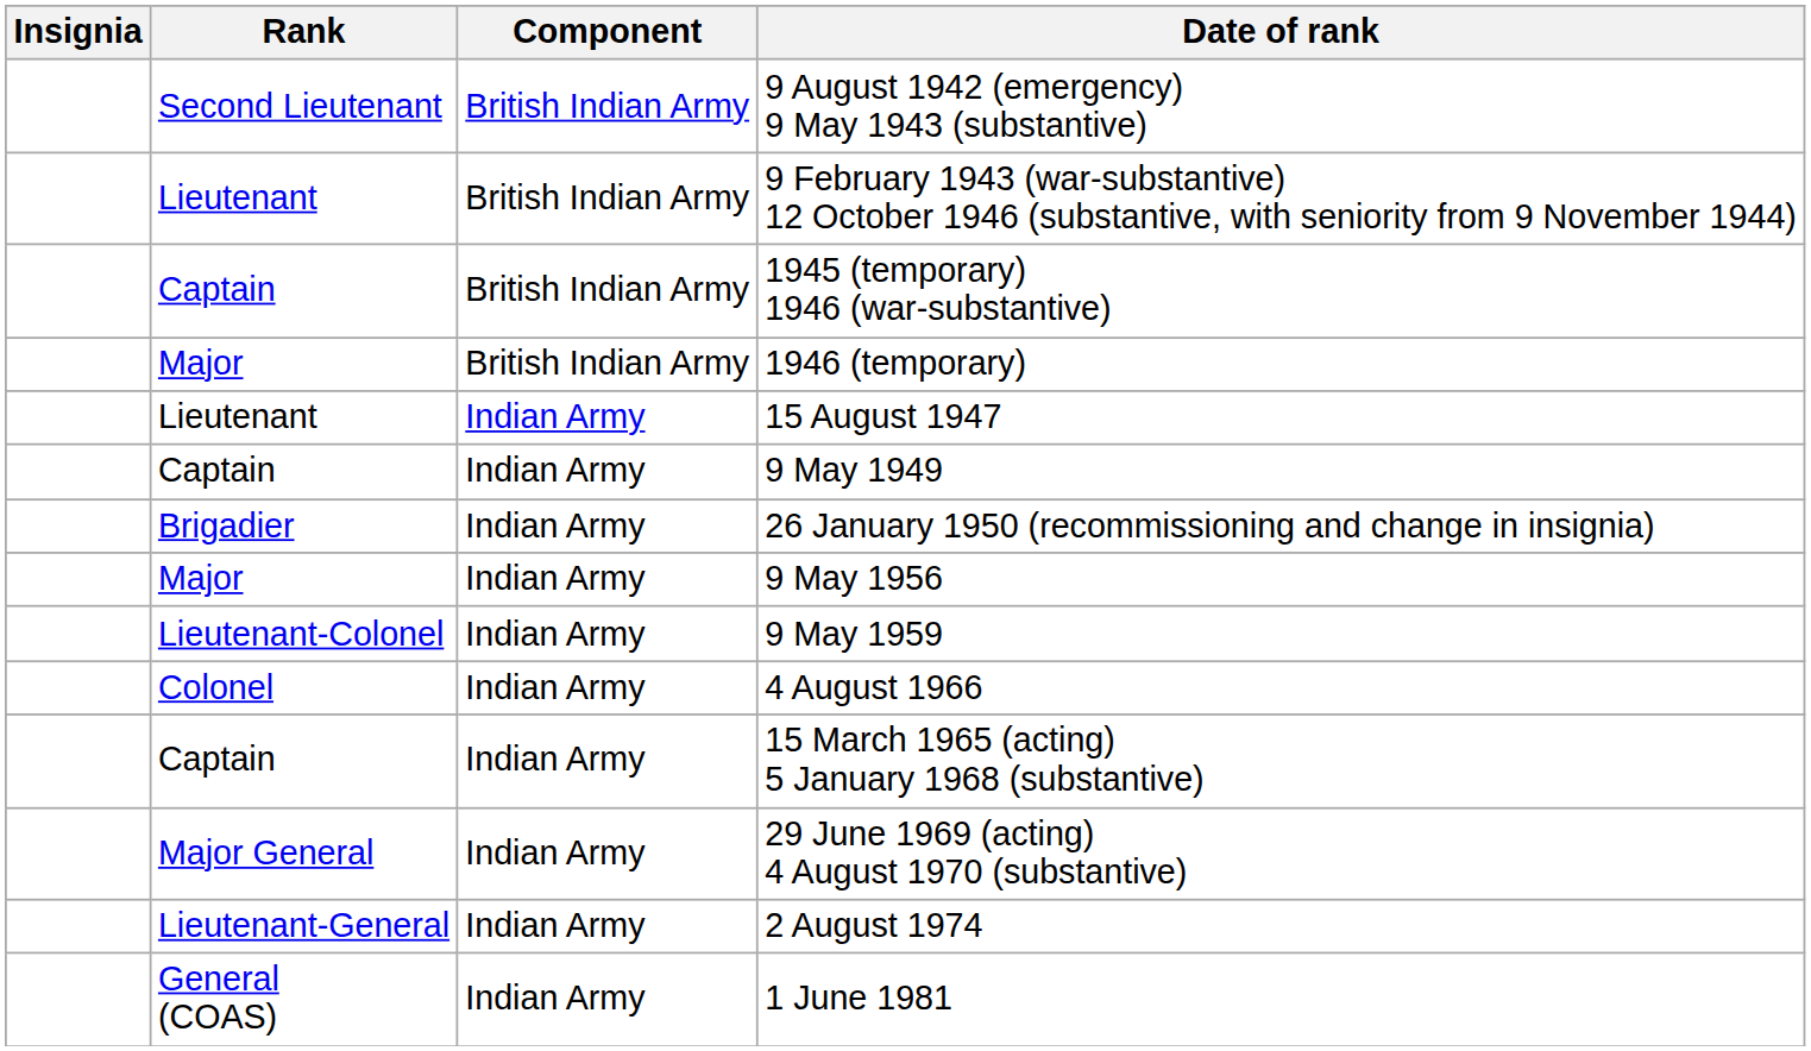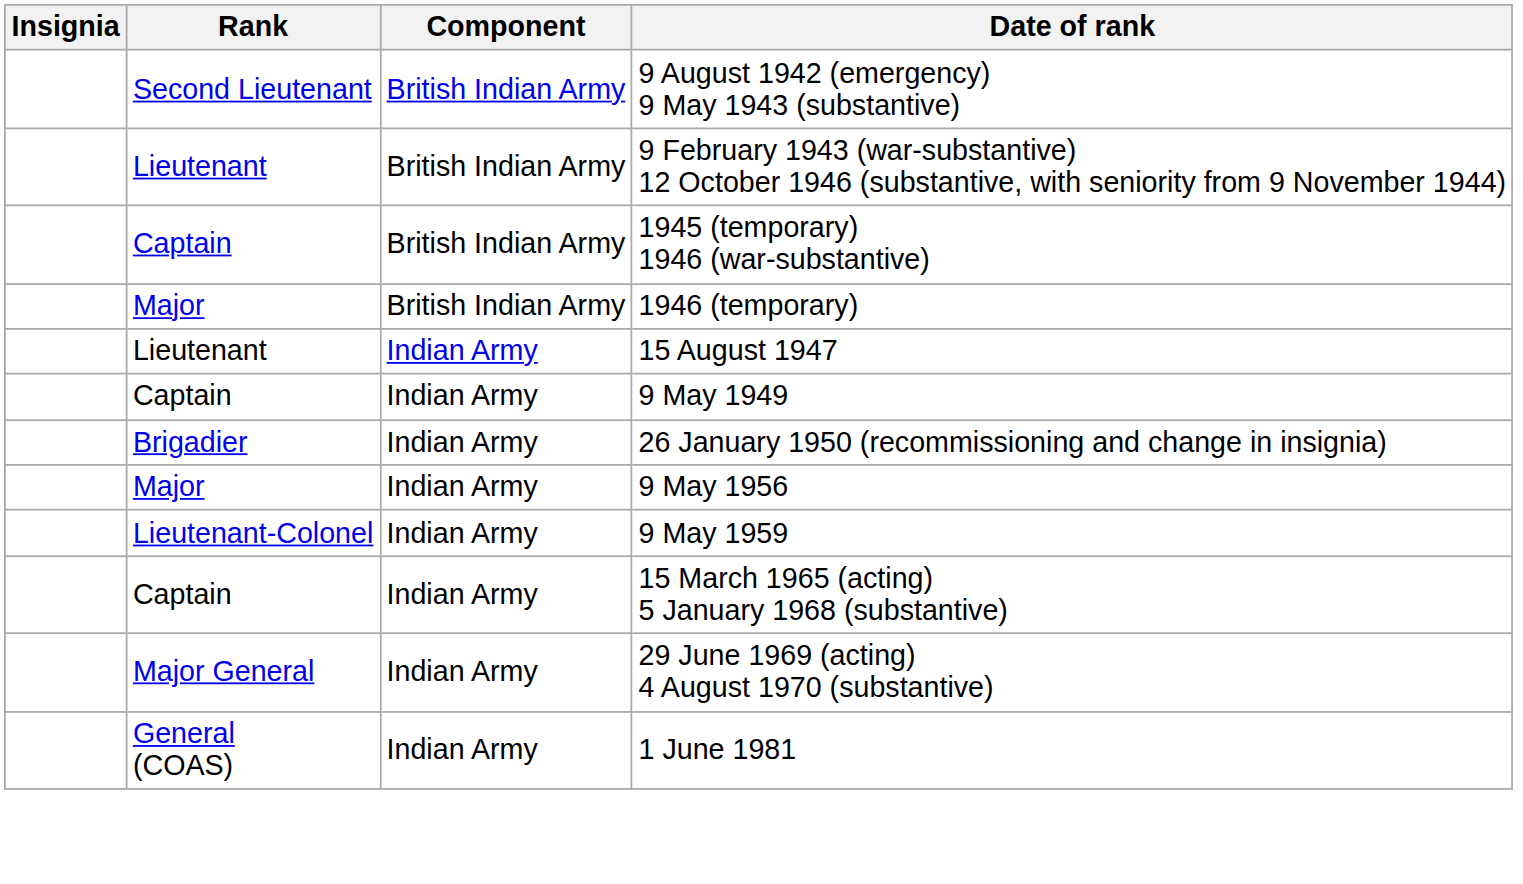- row: Colonel | Indian Army | 4 August 1966
- row: Lieutenant-General | Indian Army | 2 August 1974
